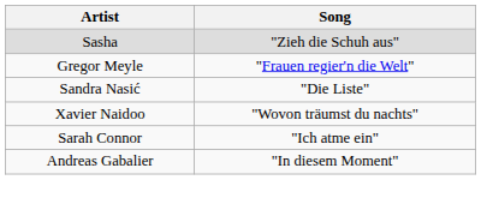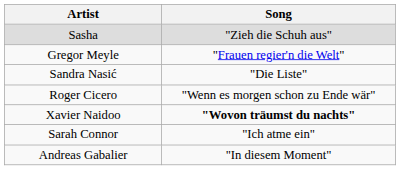+ row: Roger Cicero | "Wenn es morgen schon zu Ende wär"
Xavier Naidoo | Song: normal -> bold
